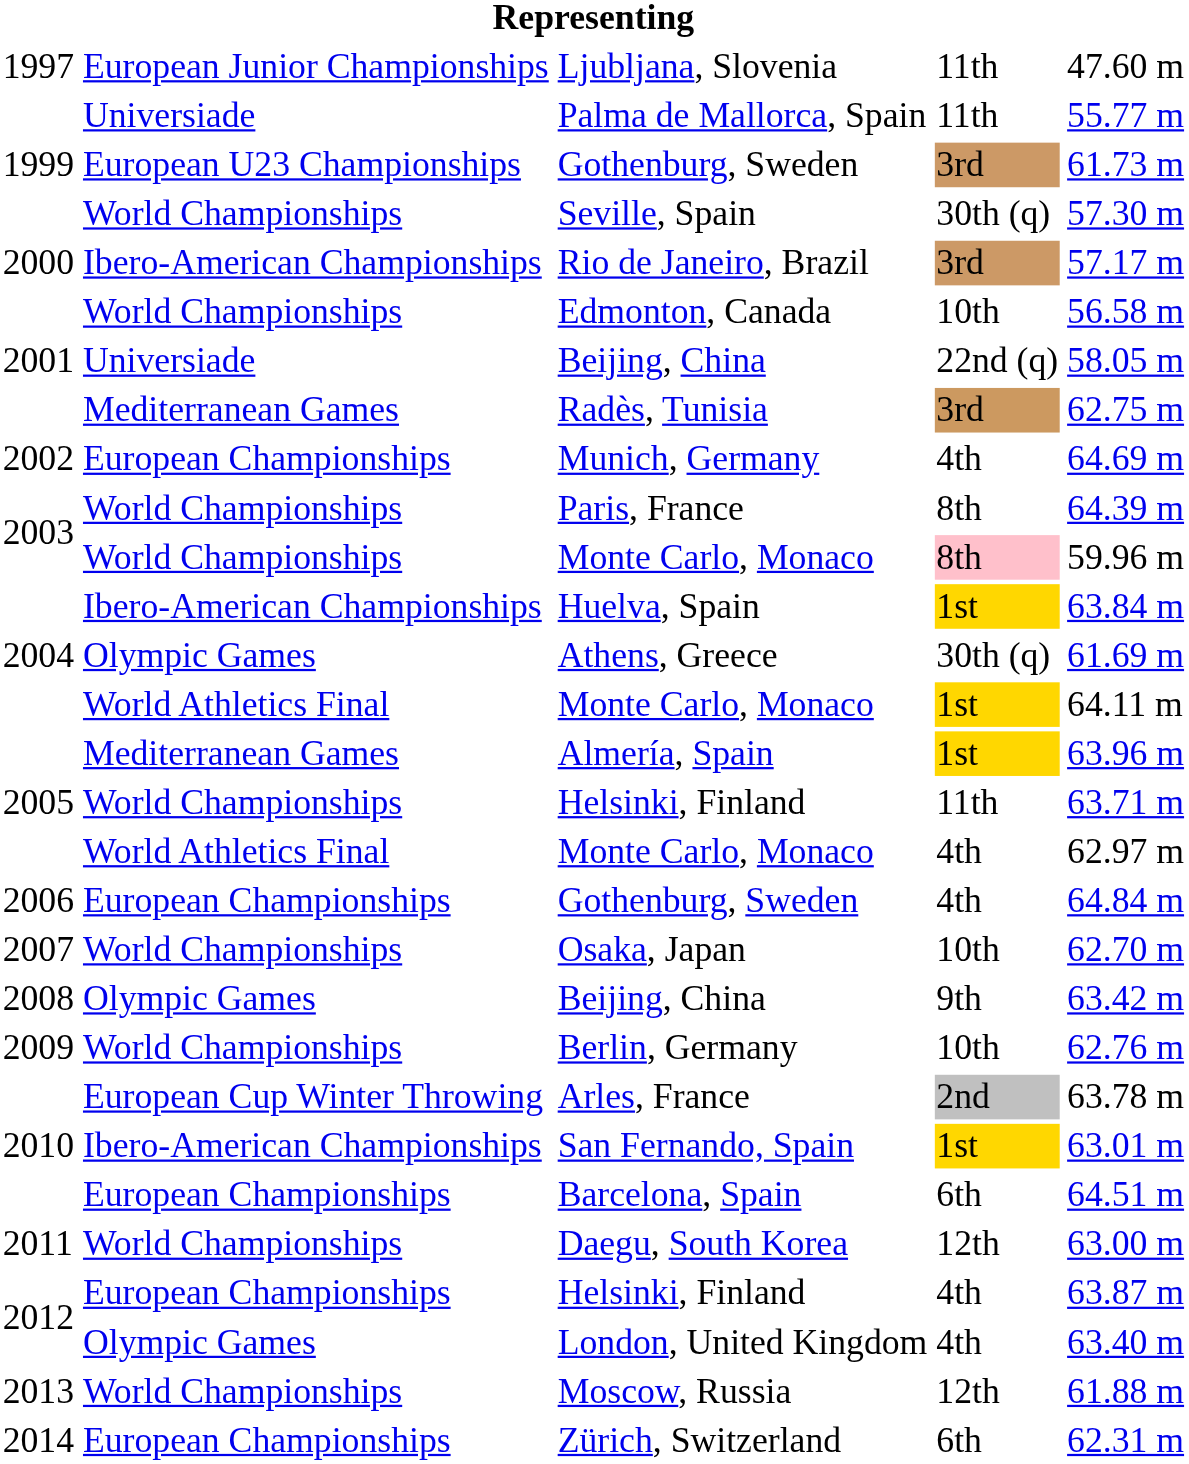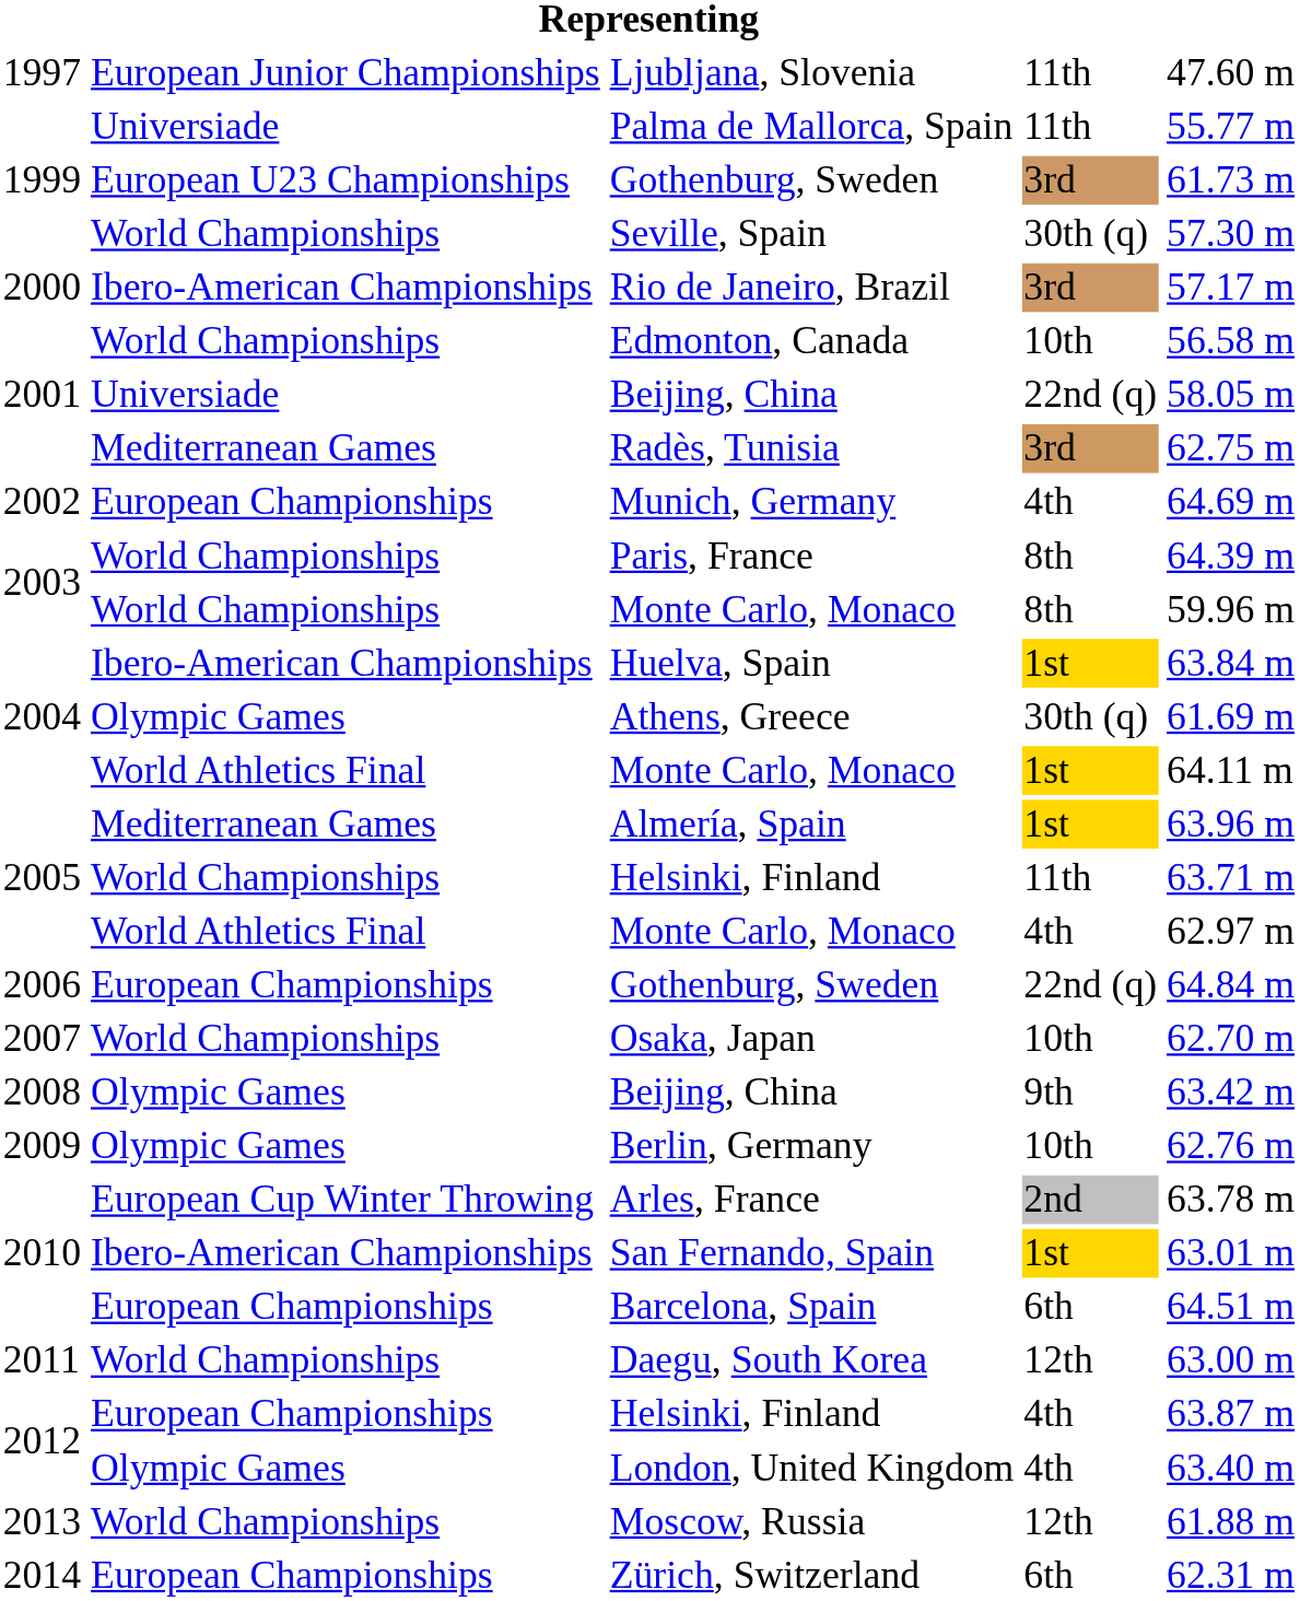2003 / Monte Carlo, Monaco | column 4: pink background -> no background
2006 / Gothenburg, Sweden | column 4: 4th -> 22nd (q)
Berlin, Germany | column 2: World Championships -> Olympic Games
